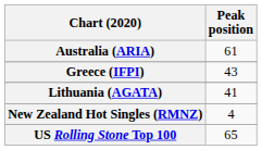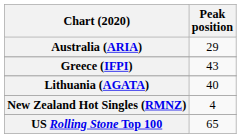Australia (ARIA) | Peak position: 61 -> 29
Lithuania (AGATA) | Peak position: 41 -> 40
